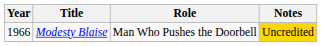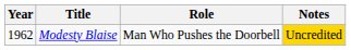Modesty Blaise | Year: 1966 -> 1962
